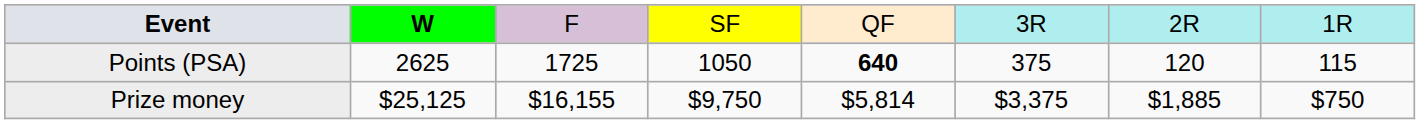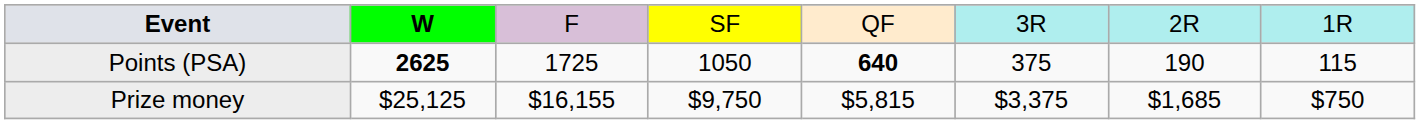Points (PSA) | column 2: normal -> bold
Points (PSA) | column 7: 120 -> 190
Prize money | column 5: $5,814 -> $5,815
Prize money | column 7: $1,885 -> $1,685
